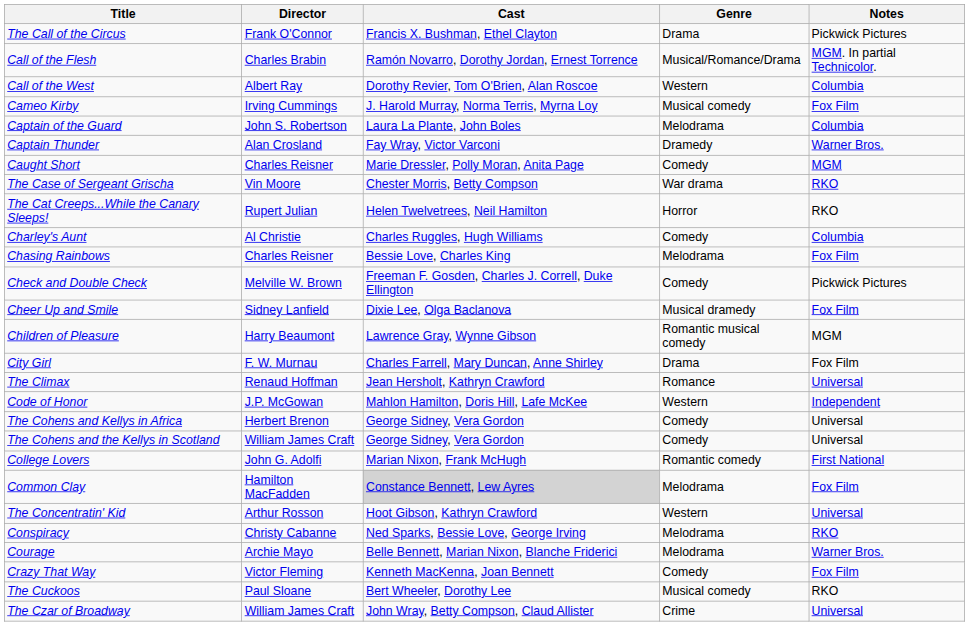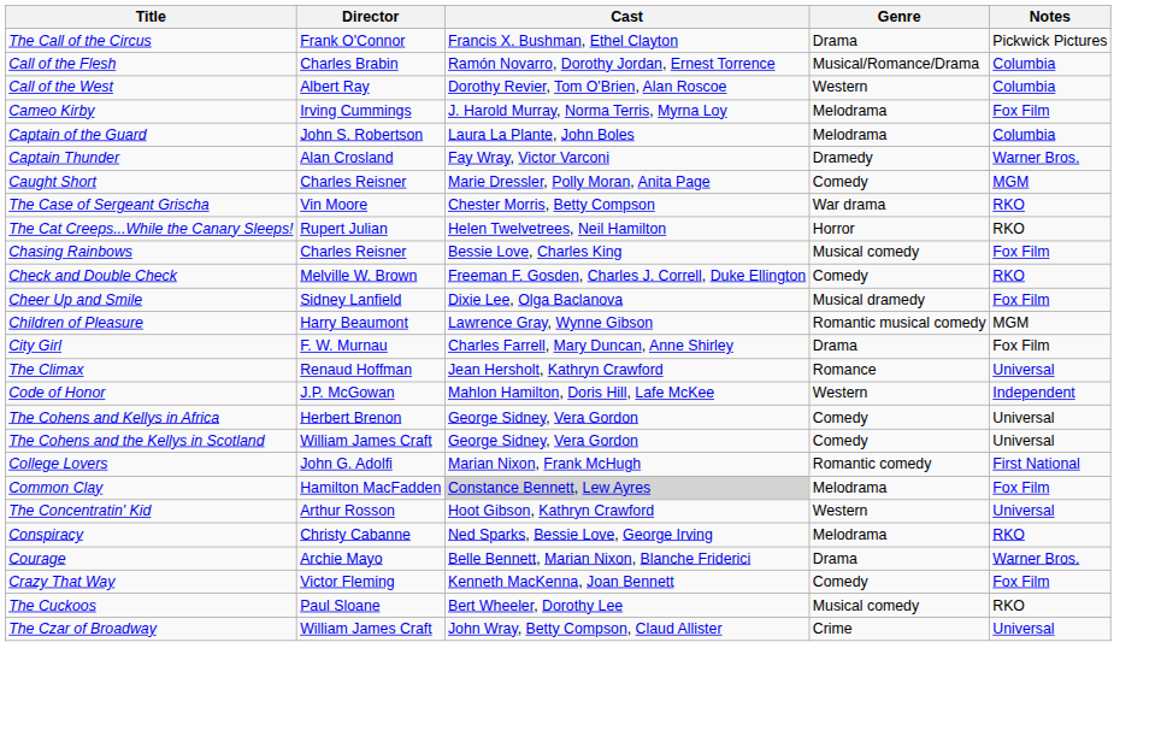Call of the Flesh | Notes: MGM. In partial Technicolor. -> Columbia
Cameo Kirby | Genre: Musical comedy -> Melodrama
- row: Charley's Aunt | Al Christie | Charles Ruggles, Hugh Williams | Comedy | Columbia
Chasing Rainbows | Genre: Melodrama -> Musical comedy
Check and Double Check | Notes: Pickwick Pictures -> RKO
Courage | Genre: Melodrama -> Drama
